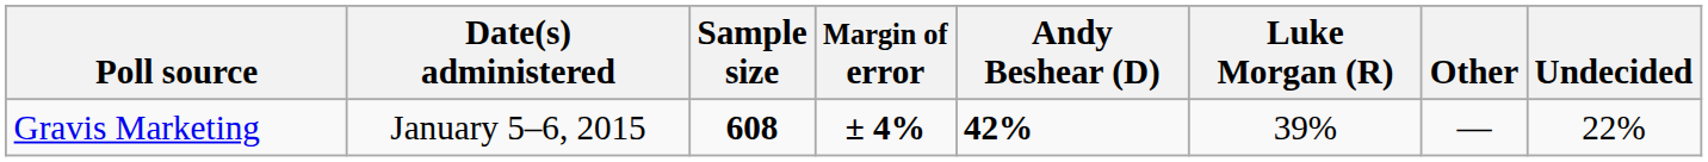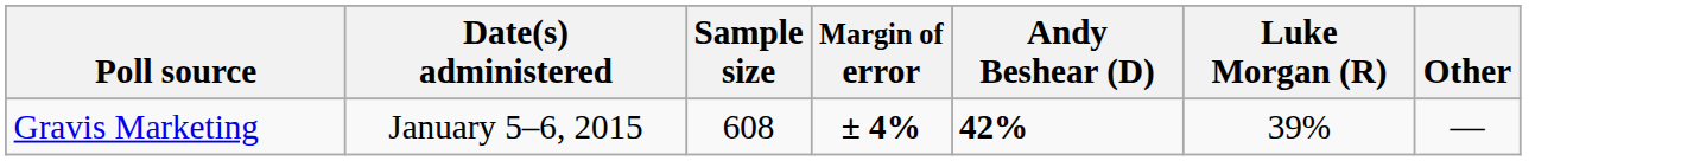- column: Undecided | 22%
Gravis Marketing | Sample size: bold -> normal
